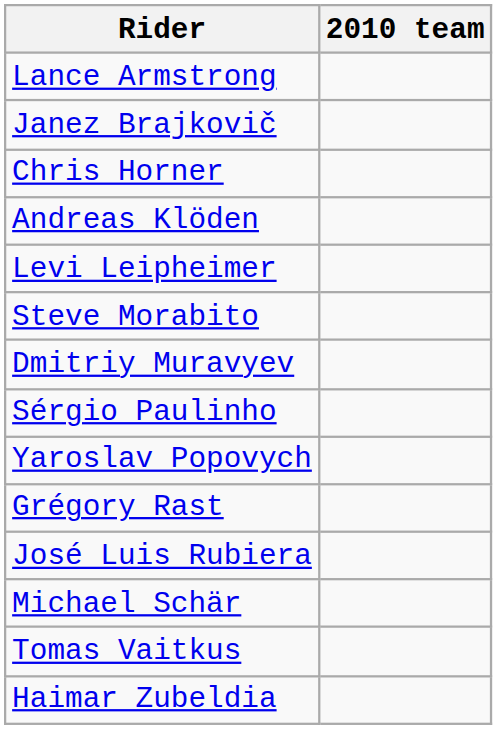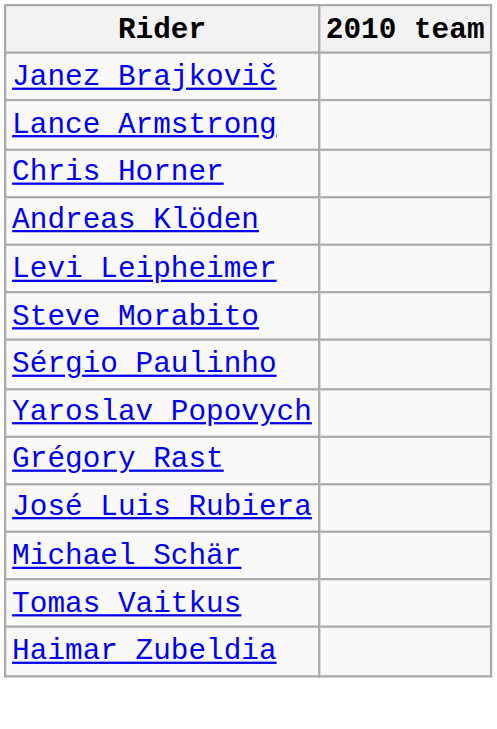rows swapped: Lance Armstrong <-> Janez Brajkovič
- row: Dmitriy Muravyev
